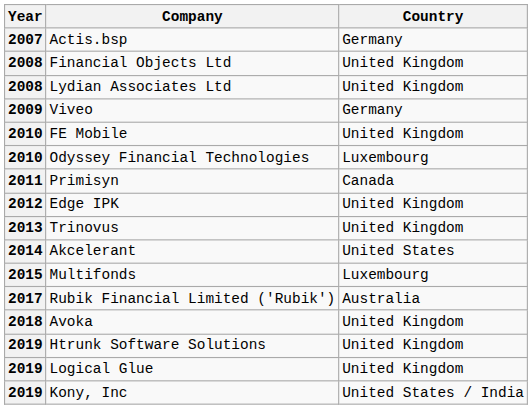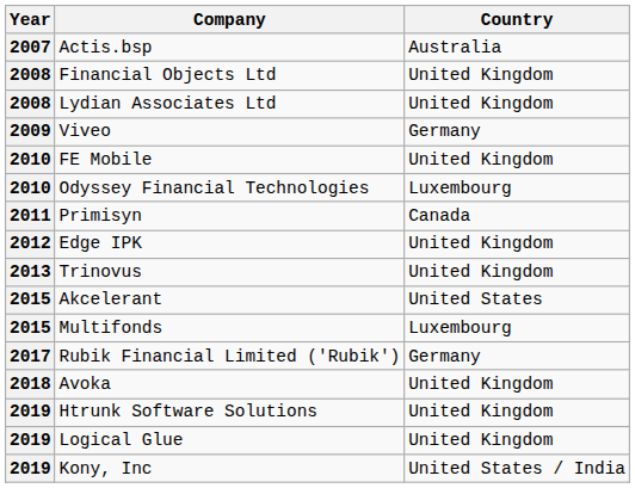Actis.bsp | Country: Germany -> Australia
Akcelerant | Year: 2014 -> 2015
Rubik Financial Limited ('Rubik') | Country: Australia -> Germany
